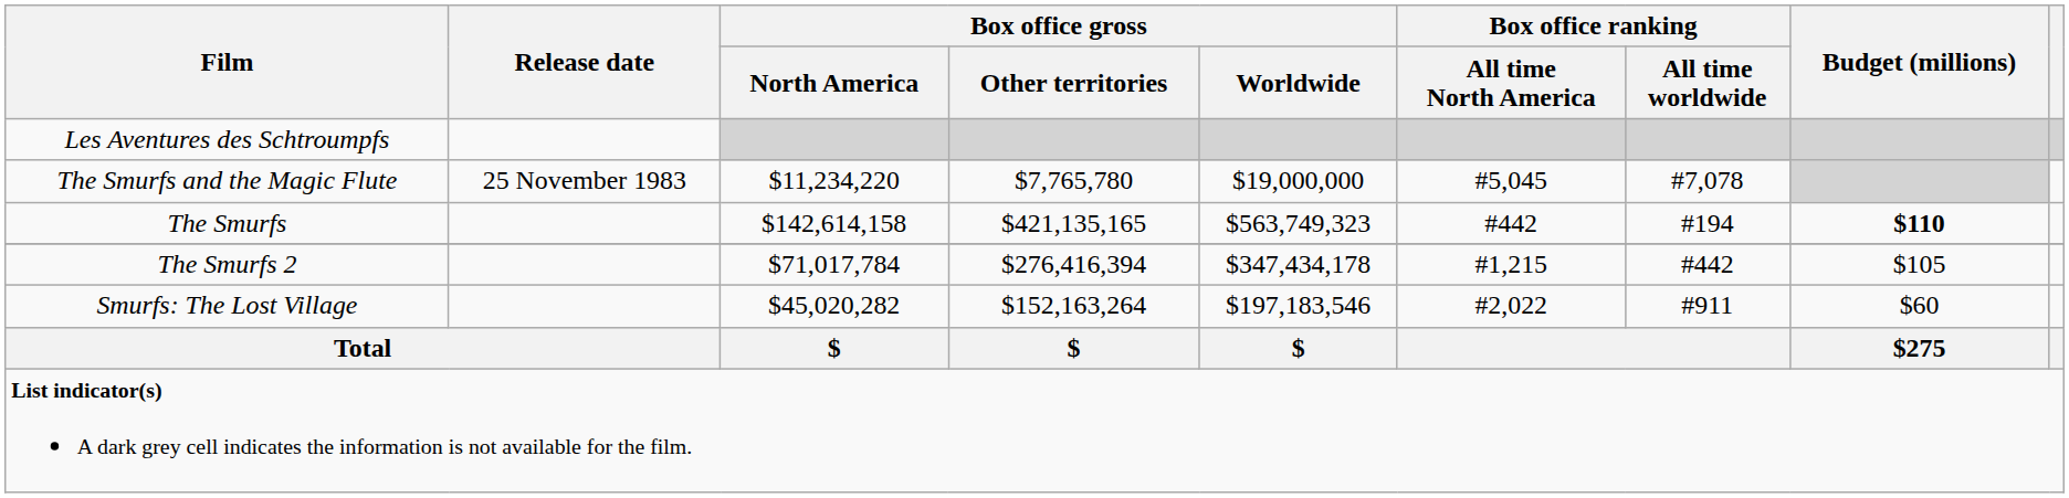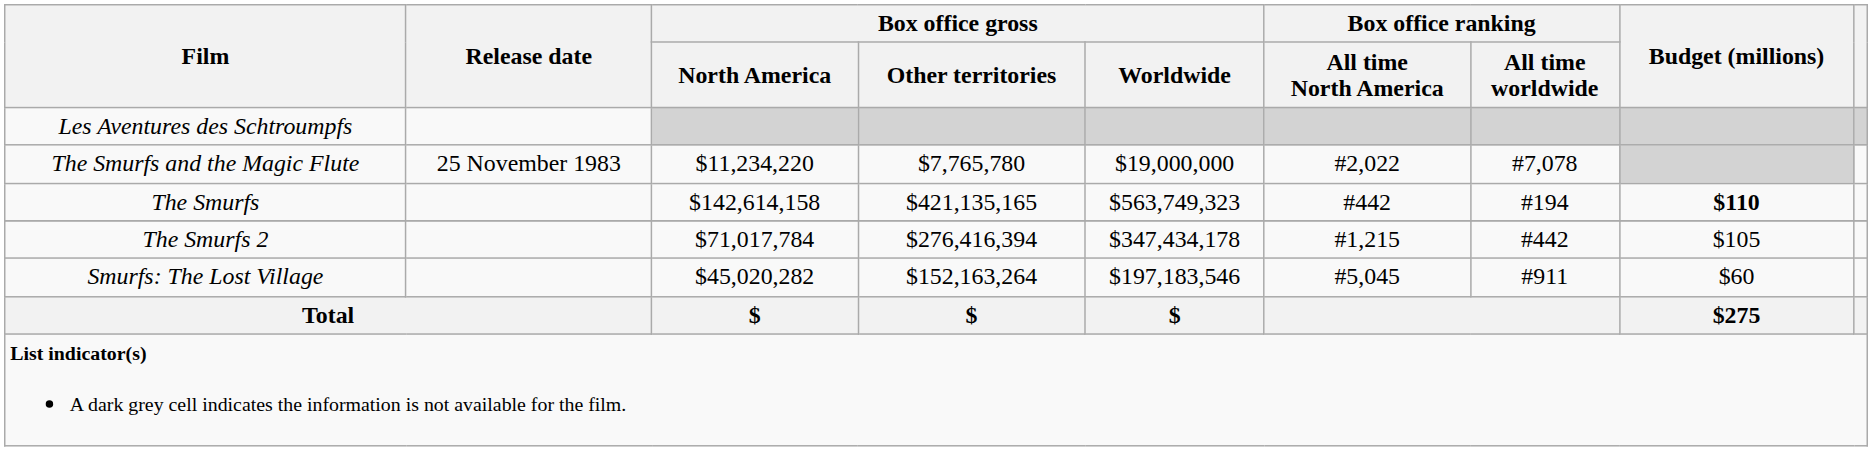The Smurfs and the Magic Flute | Box office ranking / All time North America: #5,045 -> #2,022
Smurfs: The Lost Village | Box office ranking / All time North America: #2,022 -> #5,045
